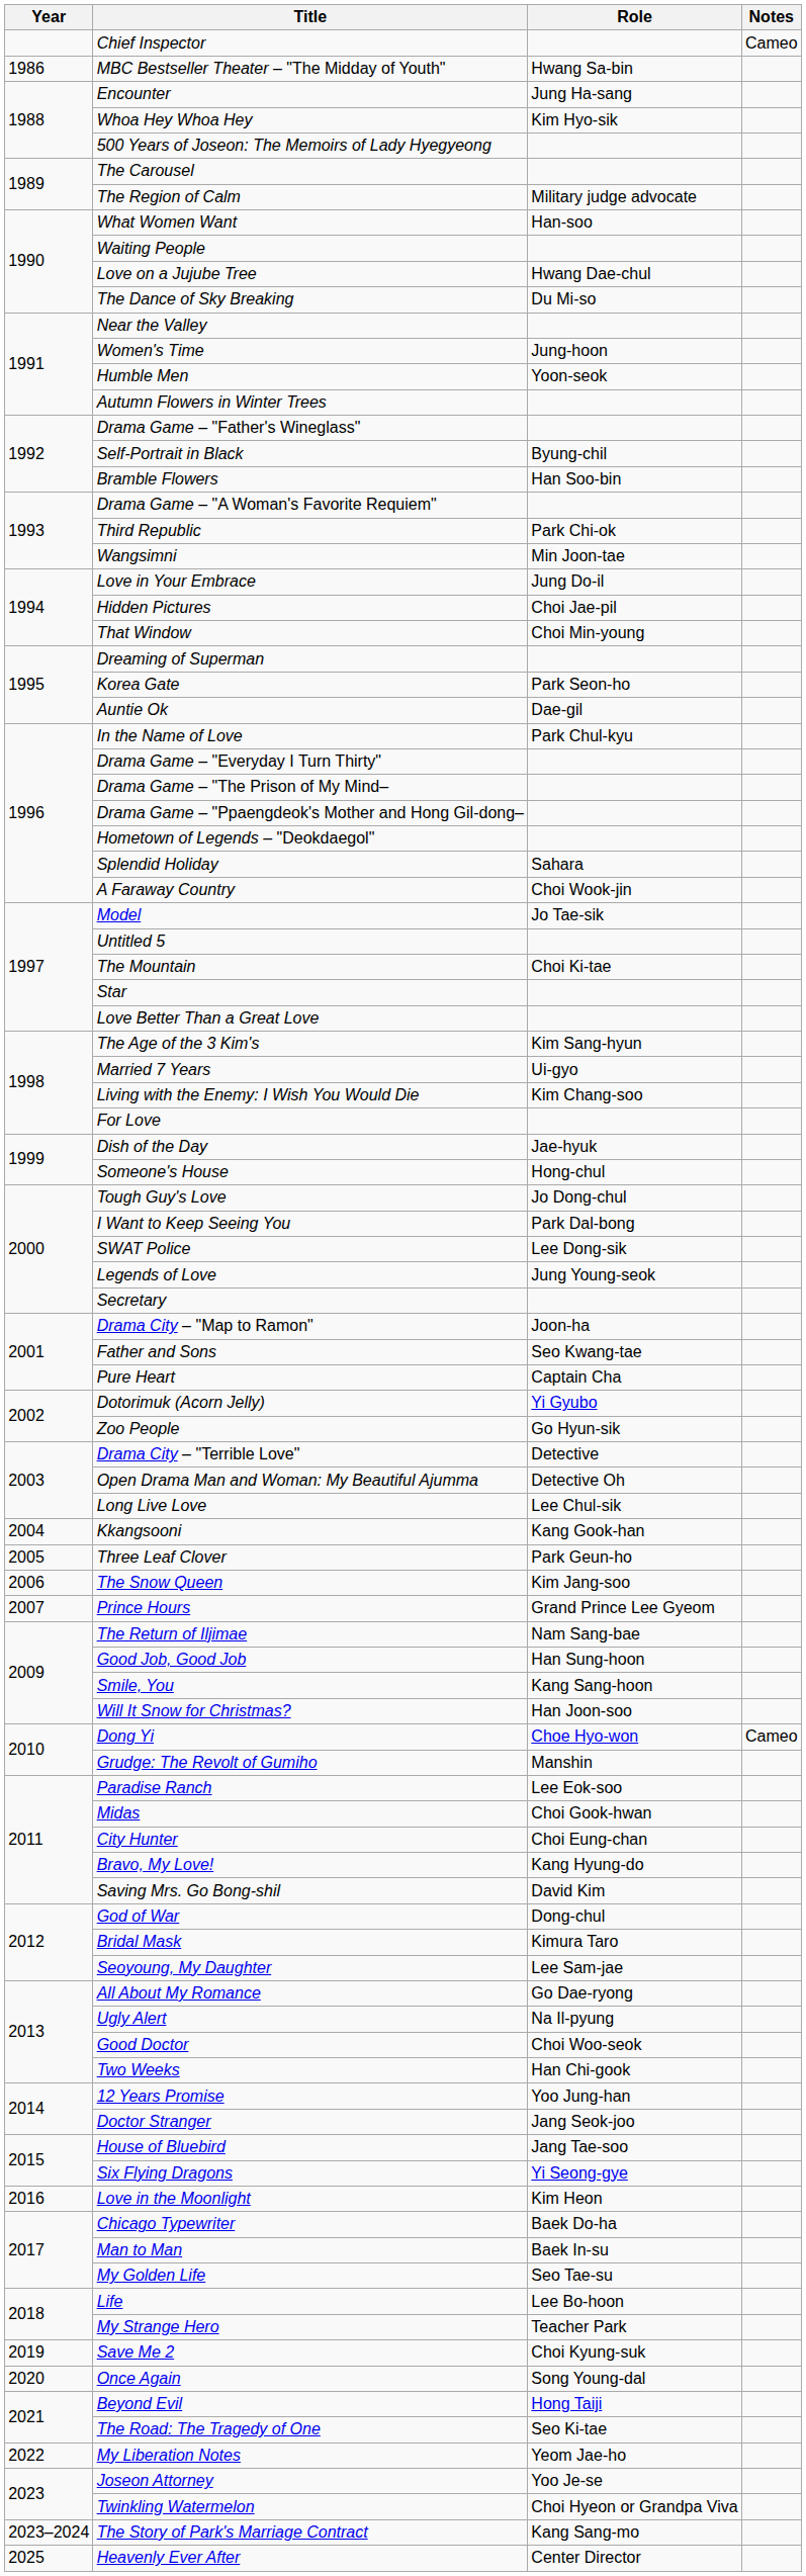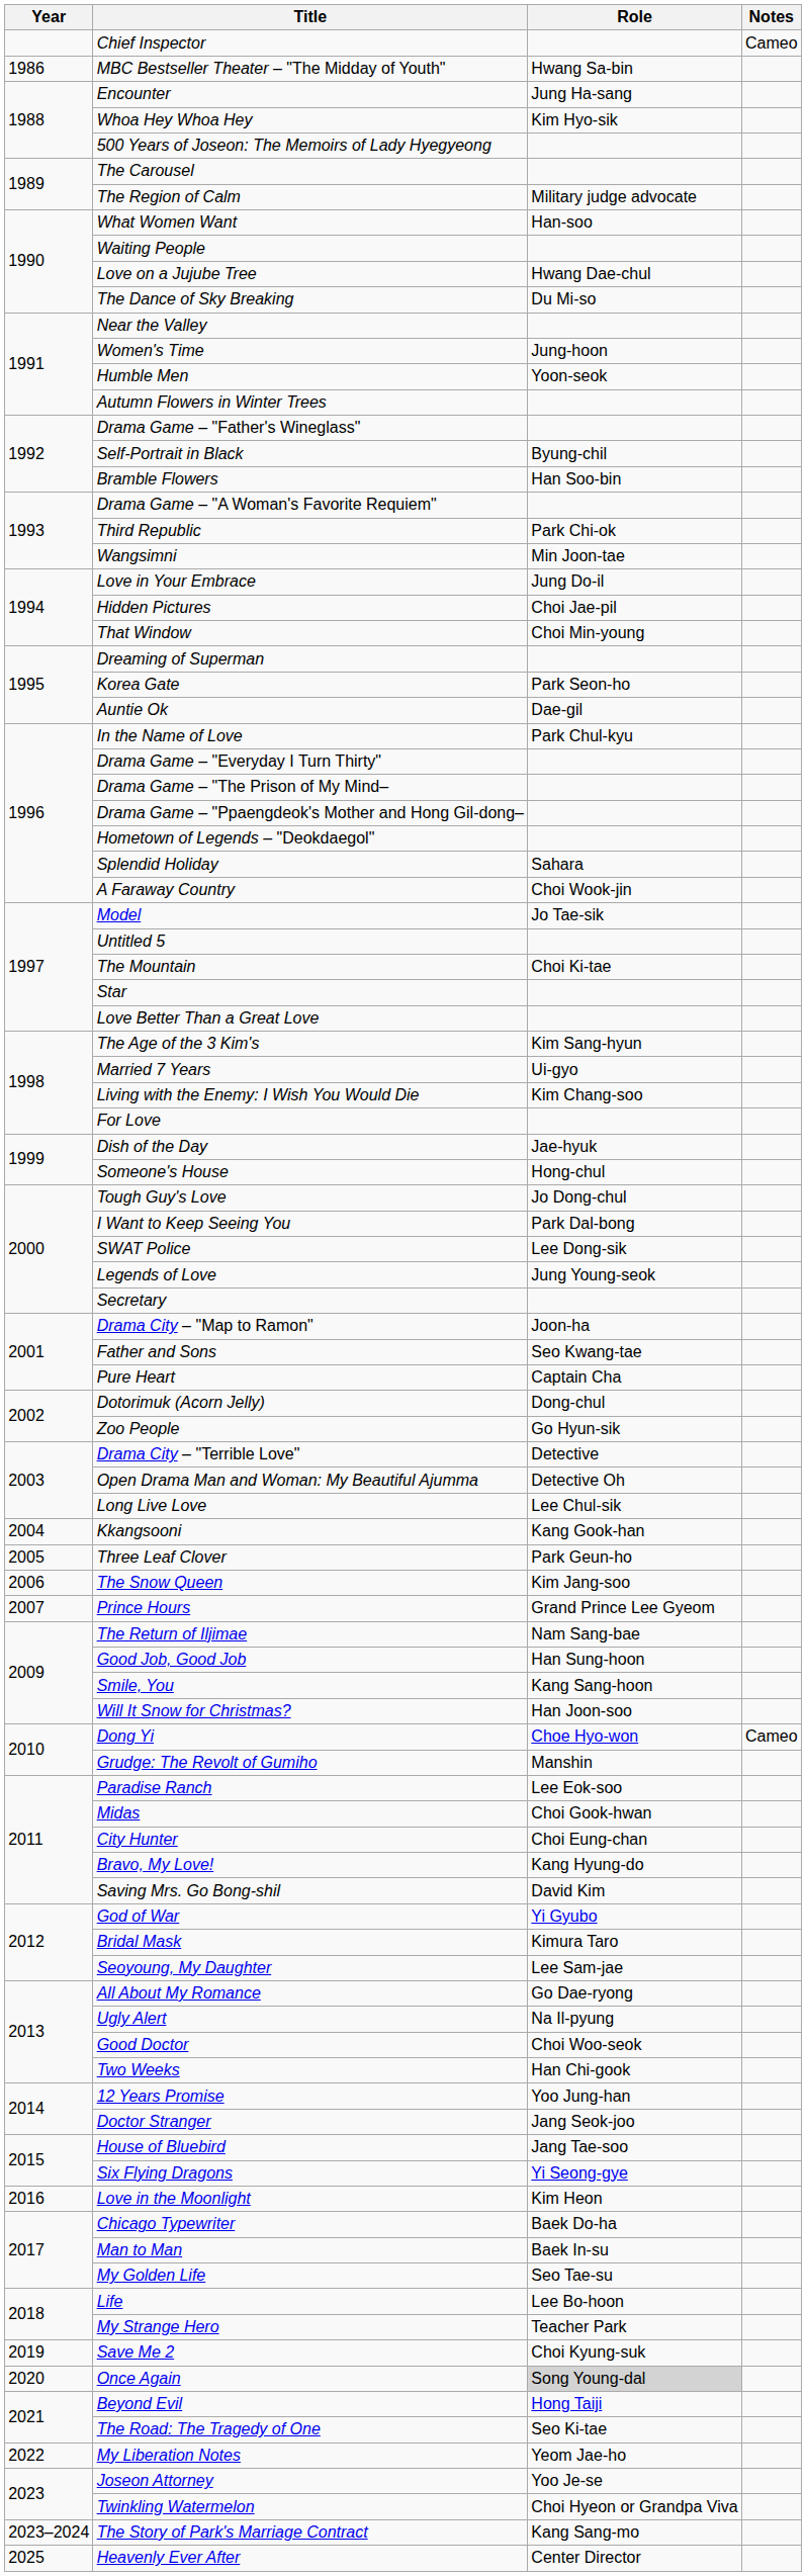Dotorimuk (Acorn Jelly) | Role: Yi Gyubo -> Dong-chul
God of War | Role: Dong-chul -> Yi Gyubo
Once Again | Role: no background -> lightgrey background
